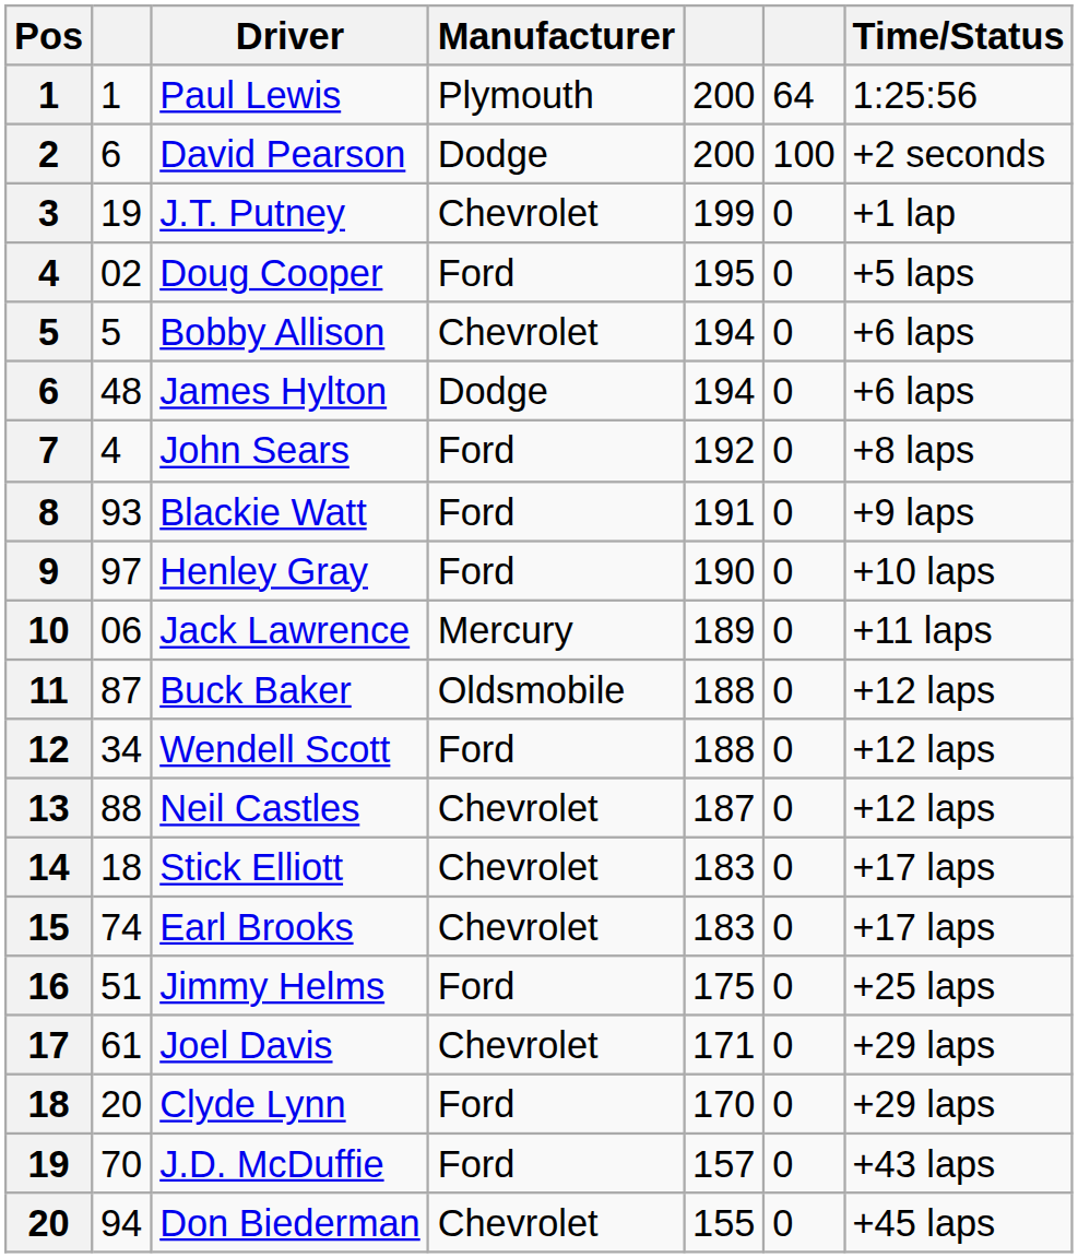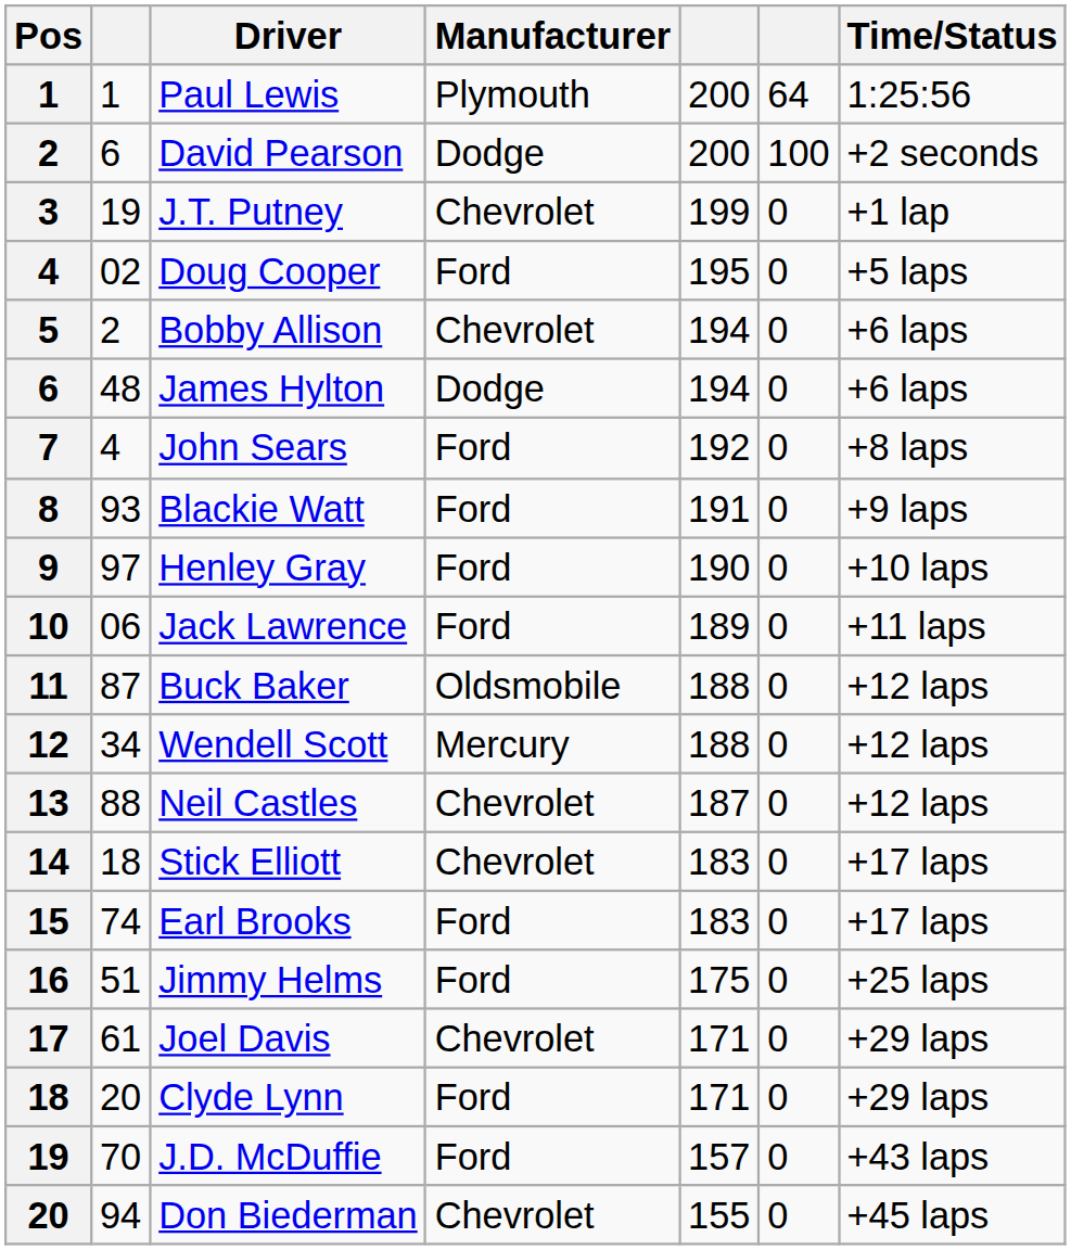Bobby Allison | column 2: 5 -> 2
Jack Lawrence | Manufacturer: Mercury -> Ford
Wendell Scott | Manufacturer: Ford -> Mercury
Earl Brooks | Manufacturer: Chevrolet -> Ford
Clyde Lynn | column 5: 170 -> 171
